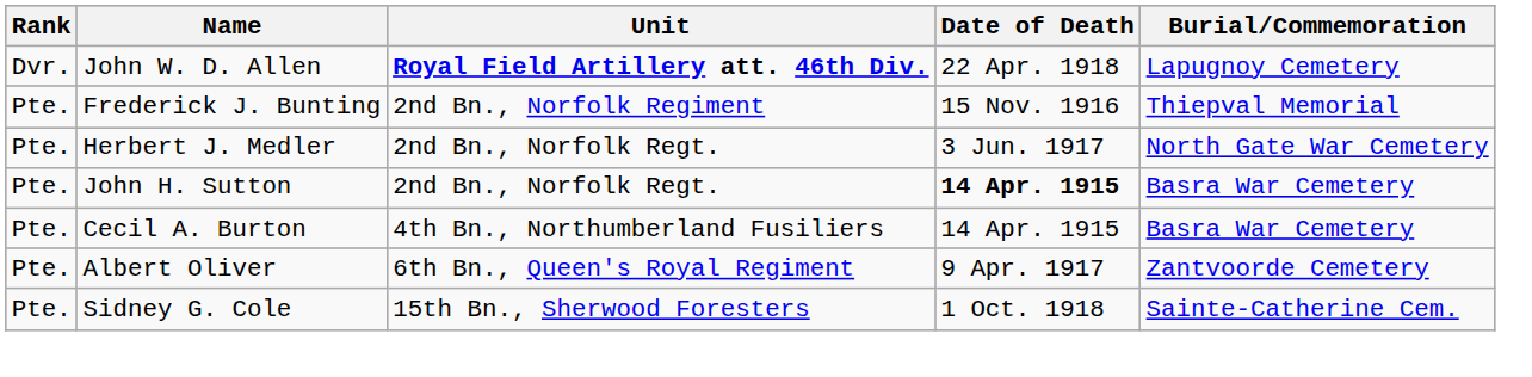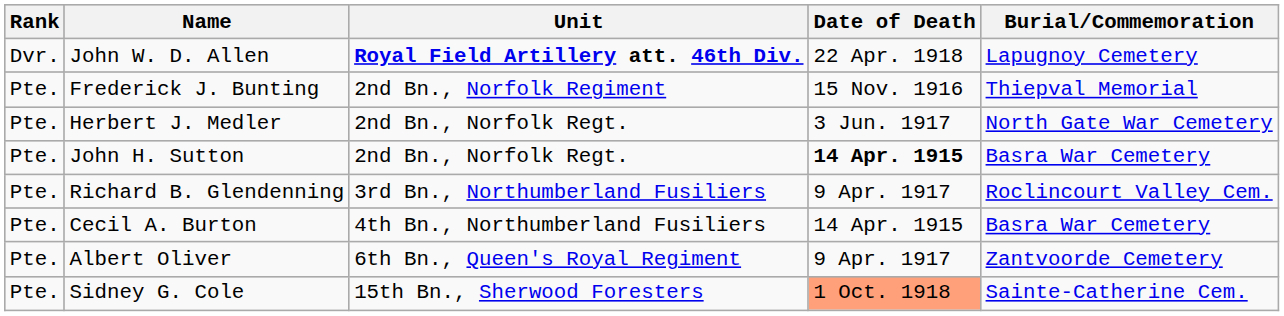+ row: Pte. | Richard B. Glendenning | 3rd Bn., Northumberland Fusiliers | 9 Apr. 1917 | Roclincourt Valley Cem.
Sidney G. Cole | Date of Death: no background -> lightsalmon background
